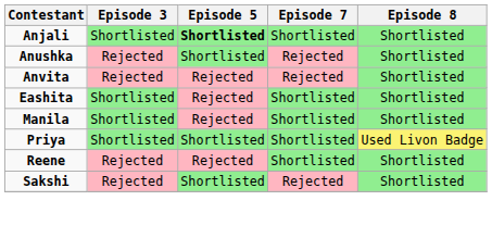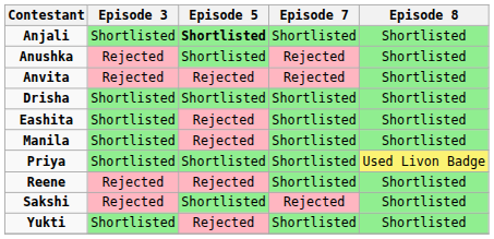+ row: Drisha | Shortlisted | Shortlisted | Shortlisted | Shortlisted
+ row: Yukti | Shortlisted | Rejected | Shortlisted | Shortlisted
